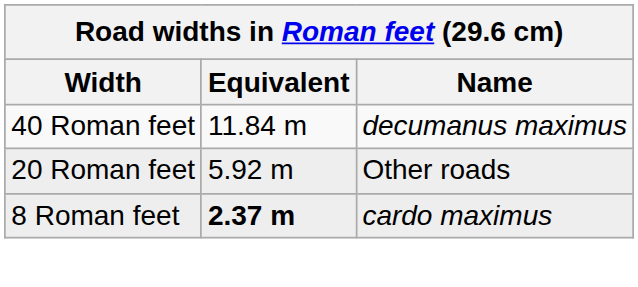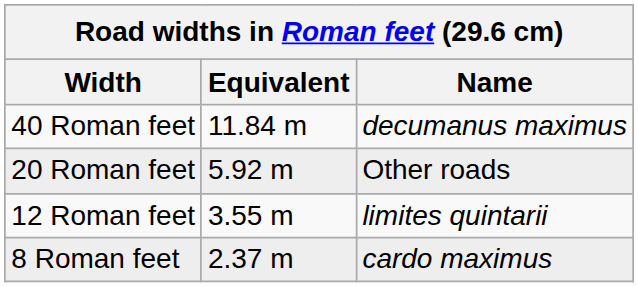+ row: 12 Roman feet | 3.55 m | limites quintarii
8 Roman feet | Equivalent: bold -> normal
